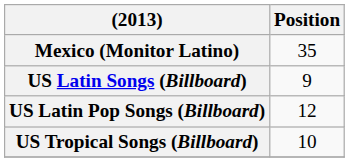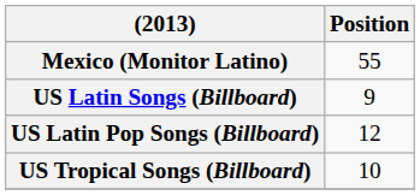Mexico (Monitor Latino) | Position: 35 -> 55
